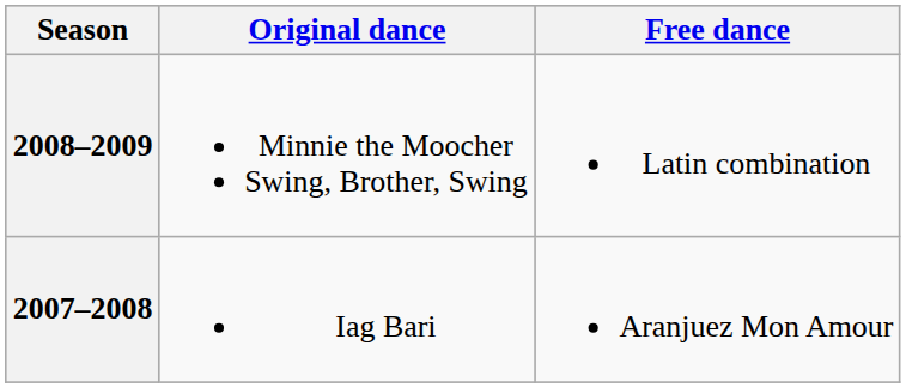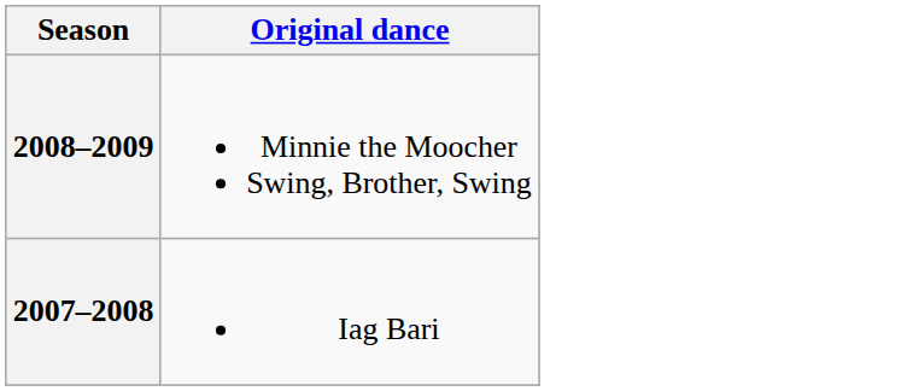- column: Free dance | Latin combination | Aranjuez Mon Amour
